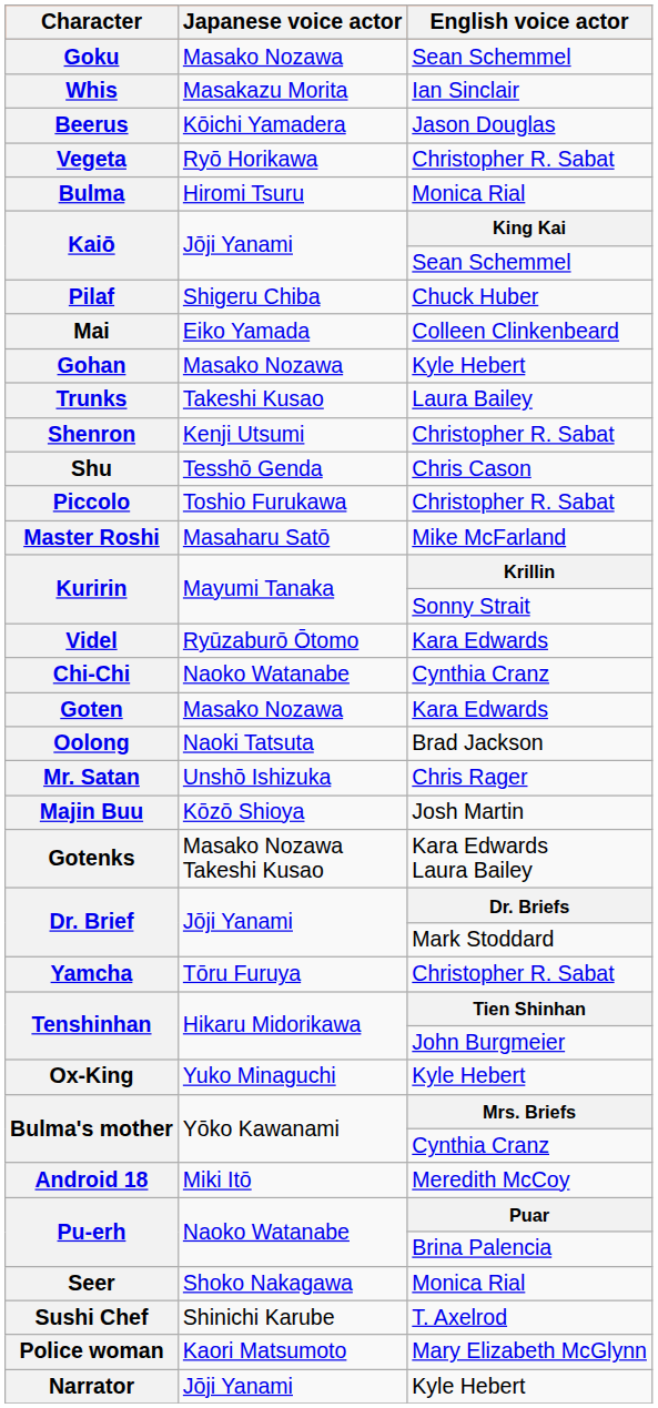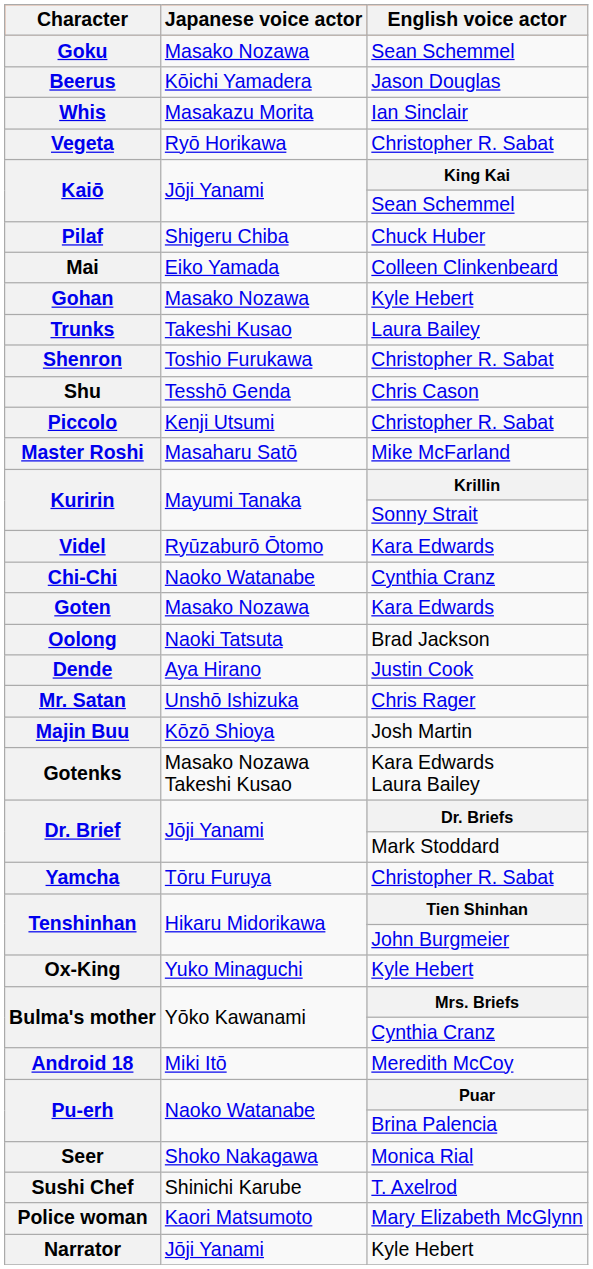rows swapped: Beerus <-> Whis
- row: Bulma | Hiromi Tsuru | Monica Rial
Shenron | Japanese voice actor: Kenji Utsumi -> Toshio Furukawa
Piccolo | Japanese voice actor: Toshio Furukawa -> Kenji Utsumi
+ row: Dende | Aya Hirano | Justin Cook
